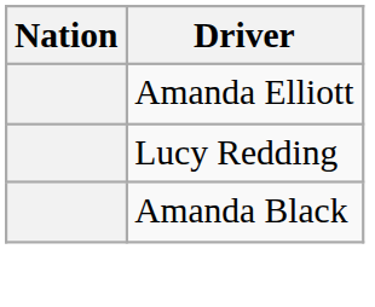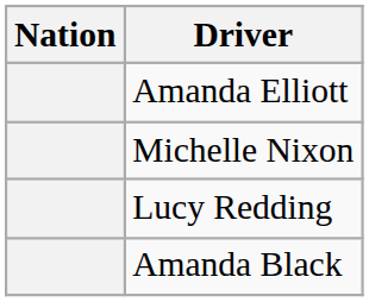+ row: Michelle Nixon
